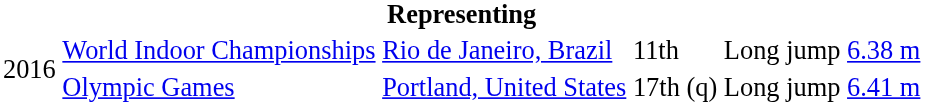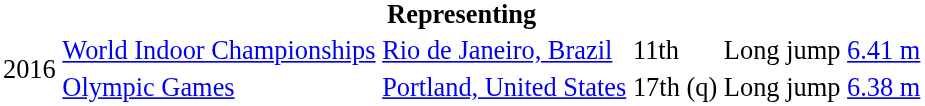World Indoor Championships | column 6: 6.38 m -> 6.41 m
Olympic Games | column 6: 6.41 m -> 6.38 m
